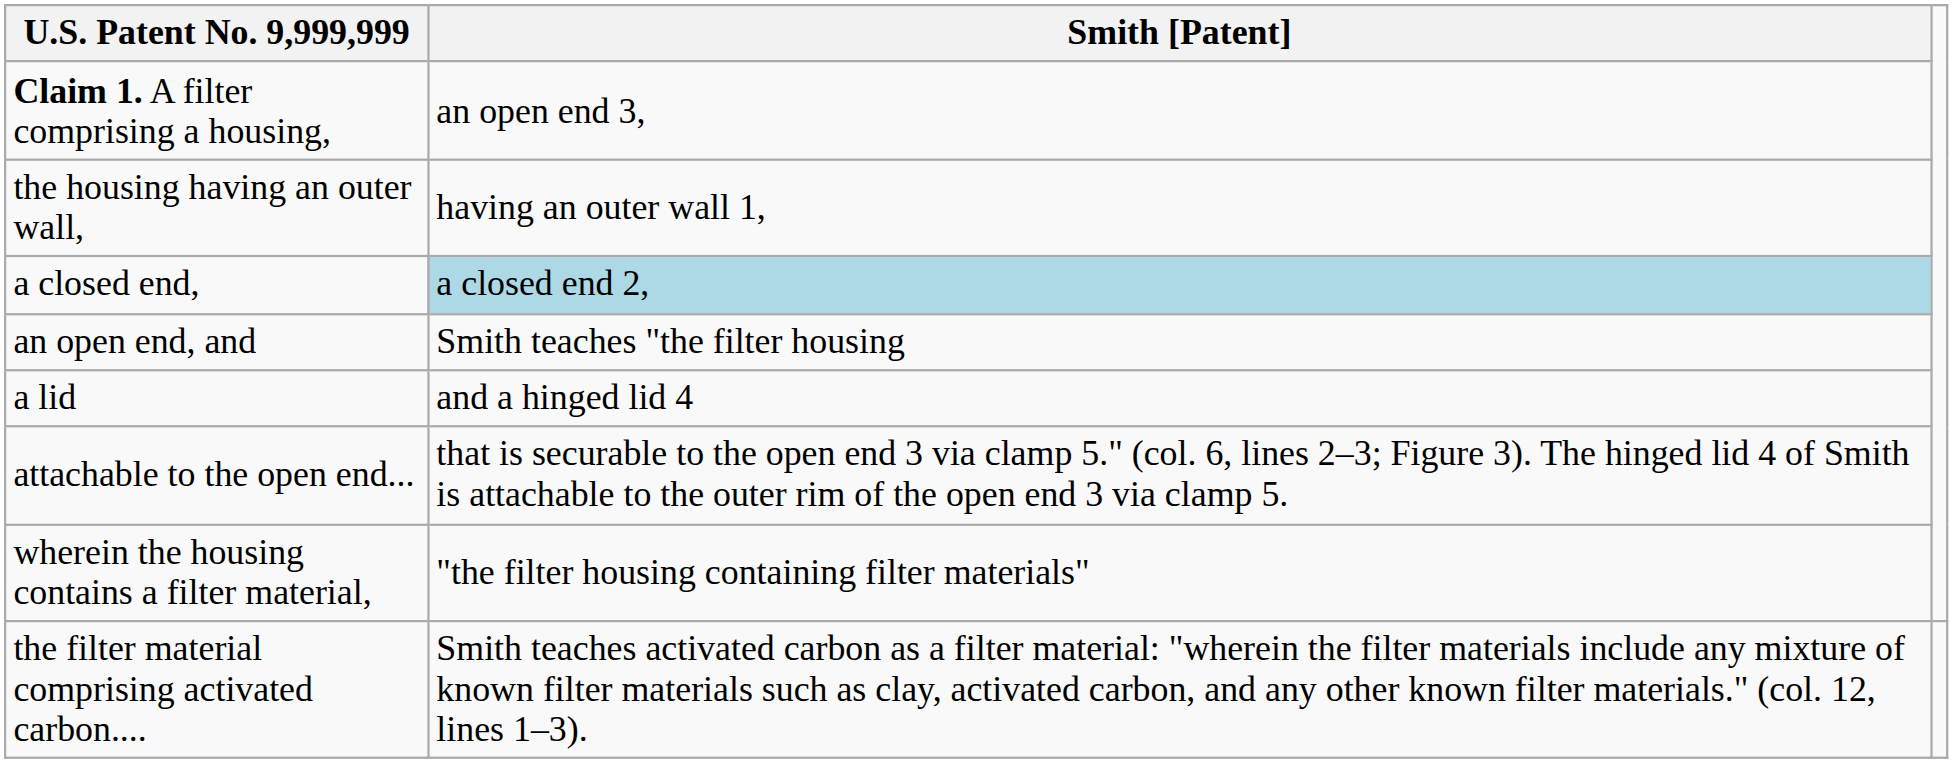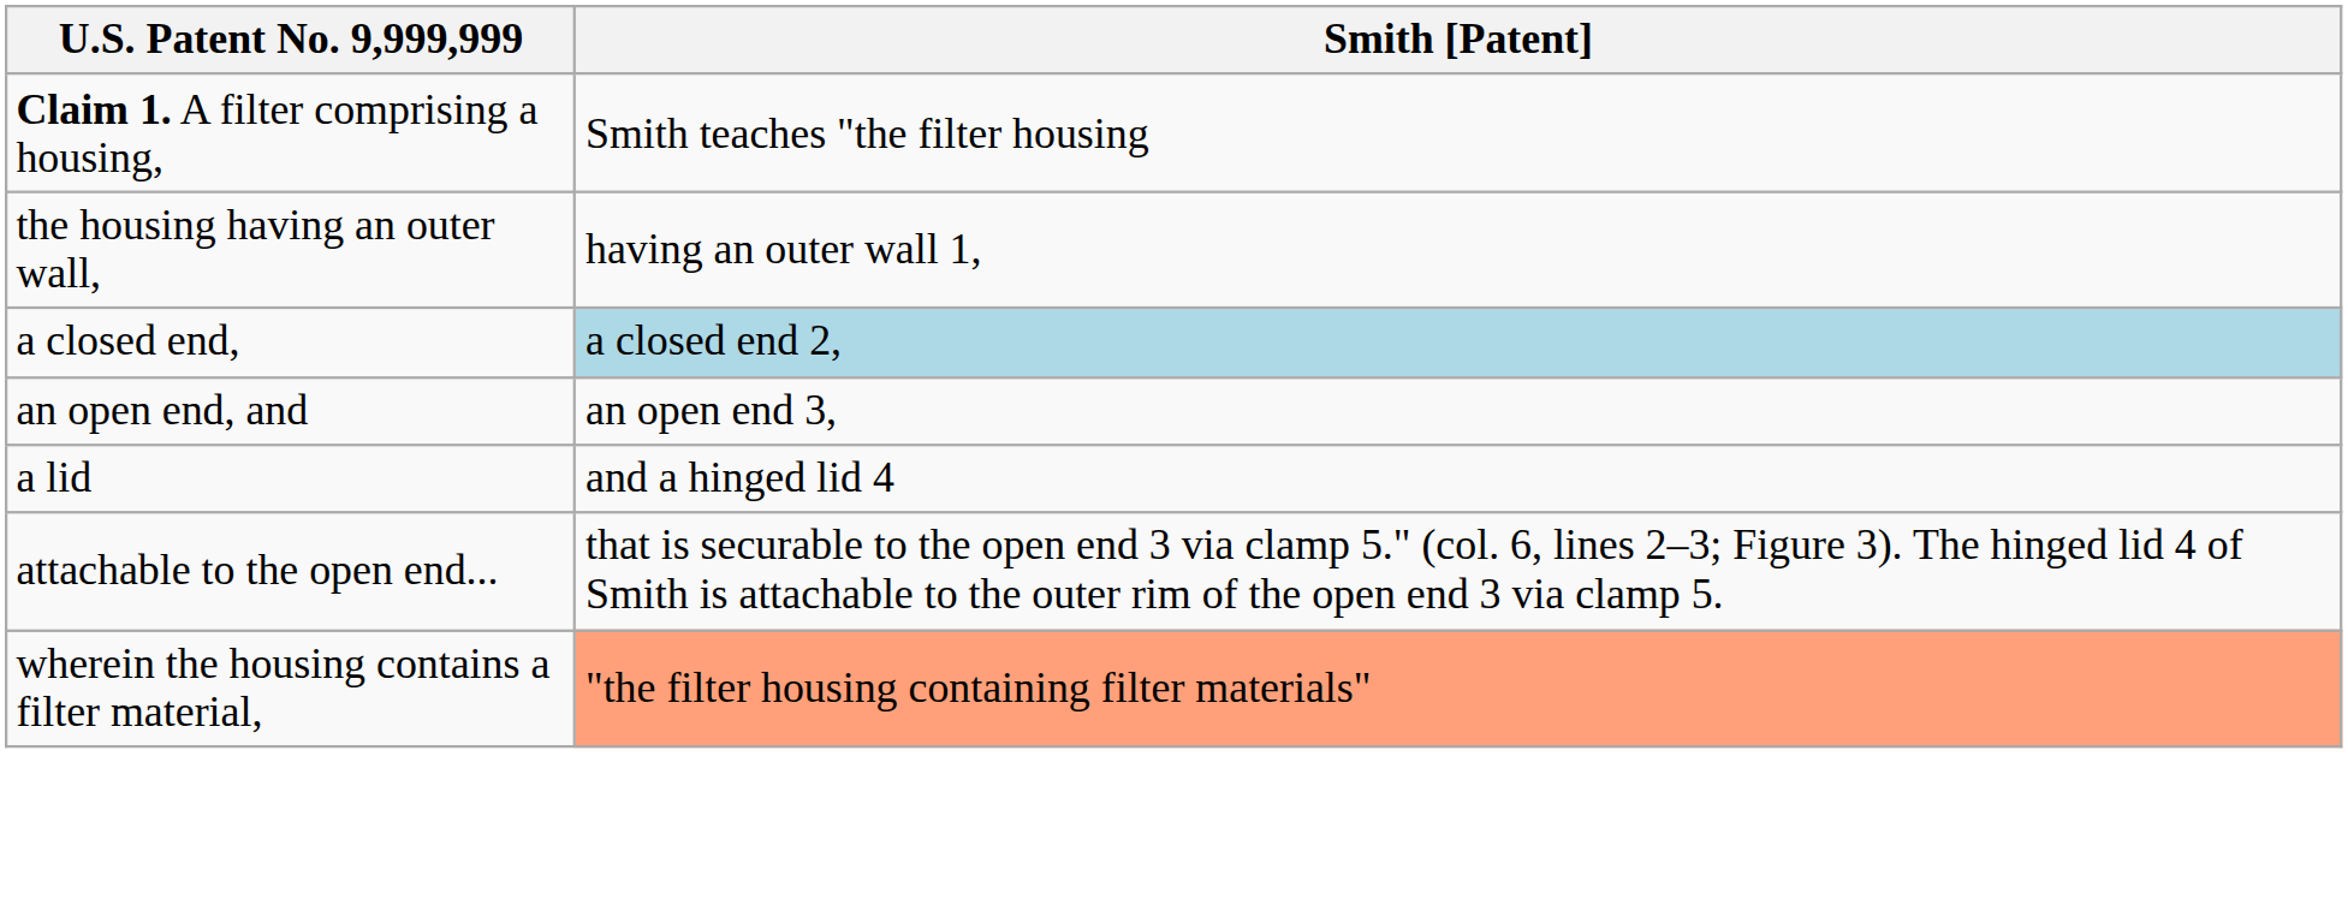Claim 1. A filter comprising a housing, | Smith [Patent]: an open end 3, -> Smith teaches "the filter housing
an open end, and | Smith [Patent]: Smith teaches "the filter housing -> an open end 3,
wherein the housing contains a filter material, | Smith [Patent]: no background -> lightsalmon background
- row: the filter material comprising activated carbon.... | Smith teaches activated carbon as a filter material: "wherein the filter materials include any mixture of known filter materials such as clay, activated carbon, and any other known filter materials." (col. 12, lines 1–3).
